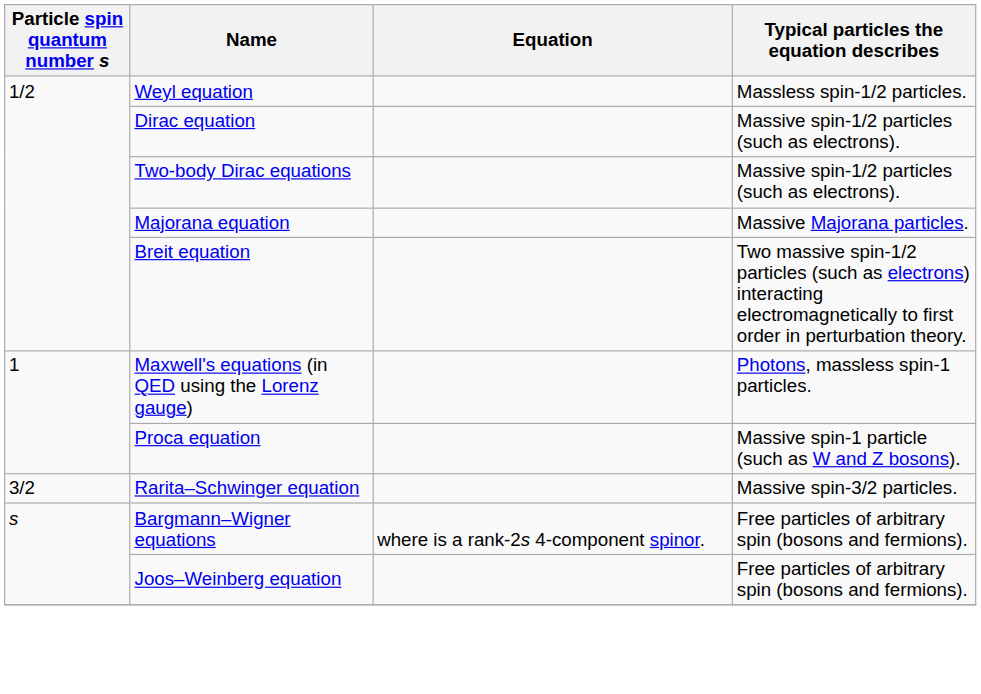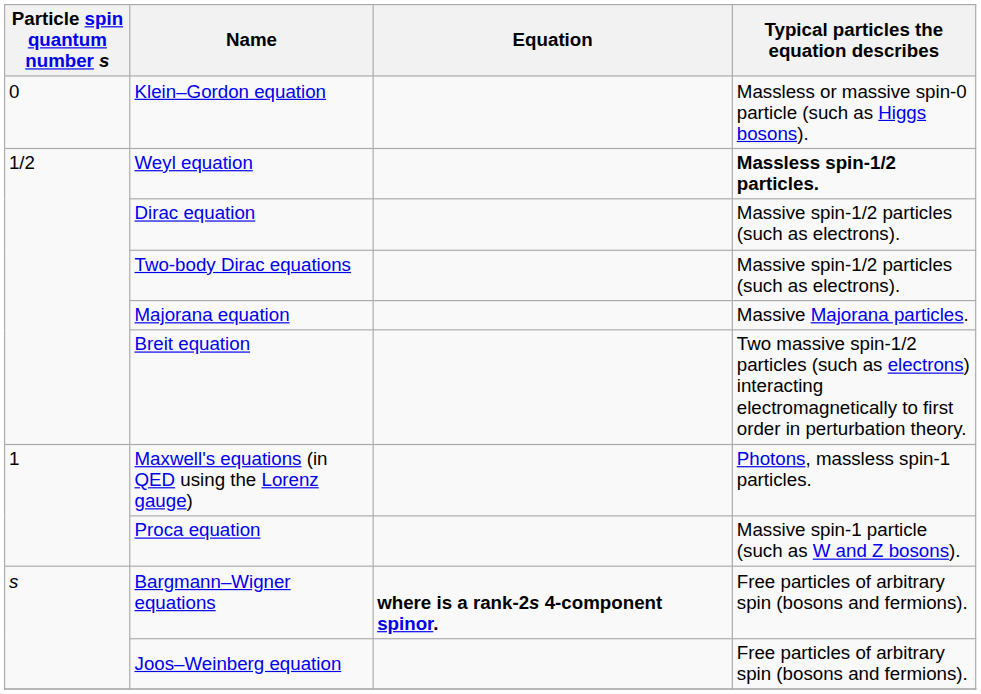+ row: 0 | Klein–Gordon equation | Massless or massive spin-0 particle (such as Higgs bosons).
Weyl equation | Typical particles the equation describes: normal -> bold
- row: 3/2 | Rarita–Schwinger equation | Massive spin-3/2 particles.
Bargmann–Wigner equations | Equation: normal -> bold
